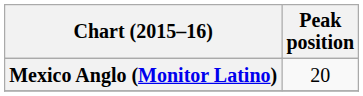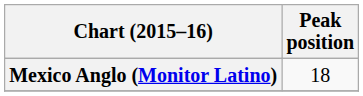Mexico Anglo (Monitor Latino) | Peak position: 20 -> 18
